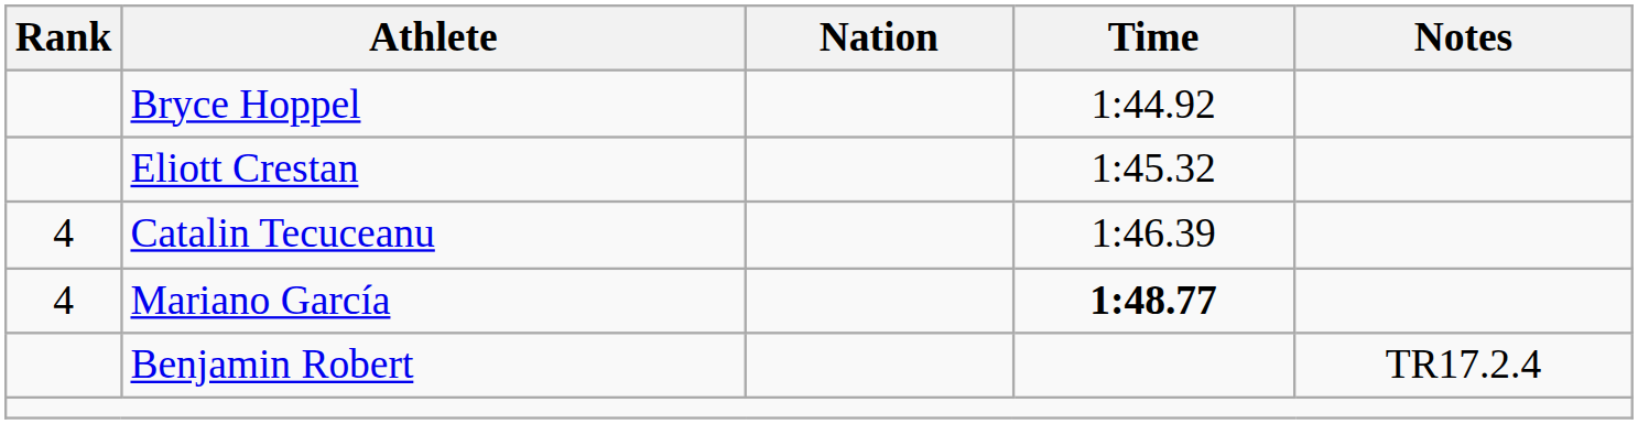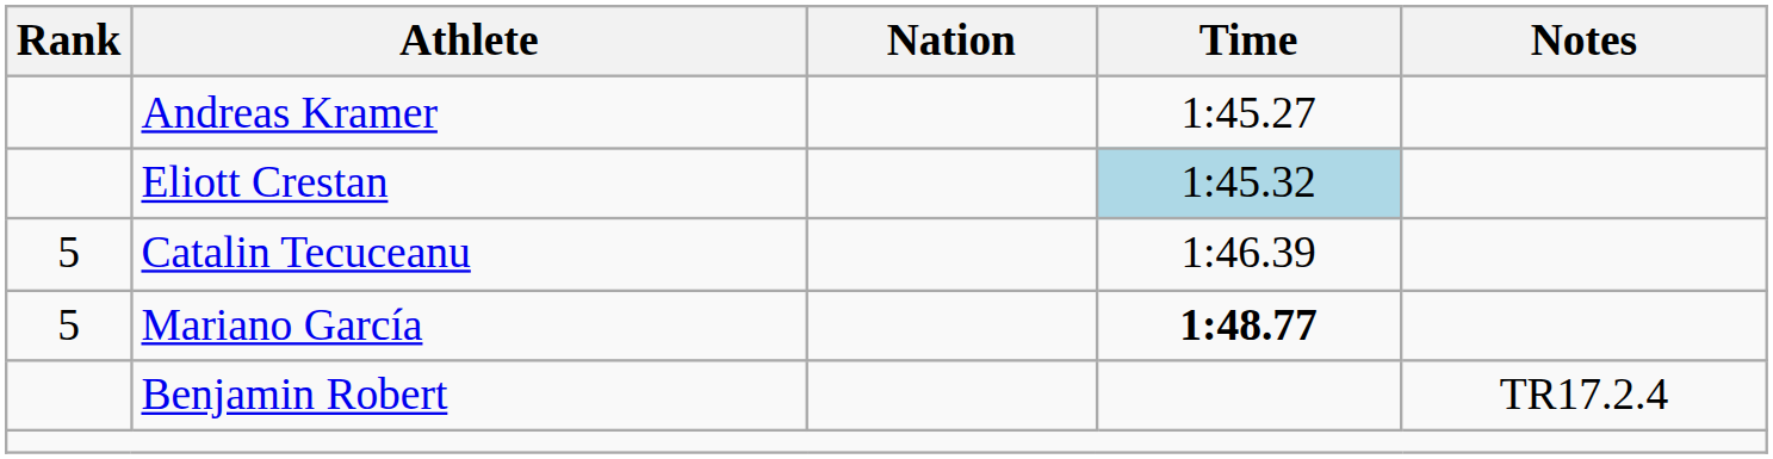- row: Bryce Hoppel | 1:44.92
+ row: Andreas Kramer | 1:45.27
Eliott Crestan | Time: no background -> lightblue background
Catalin Tecuceanu | Rank: 4 -> 5
Mariano García | Rank: 4 -> 5
